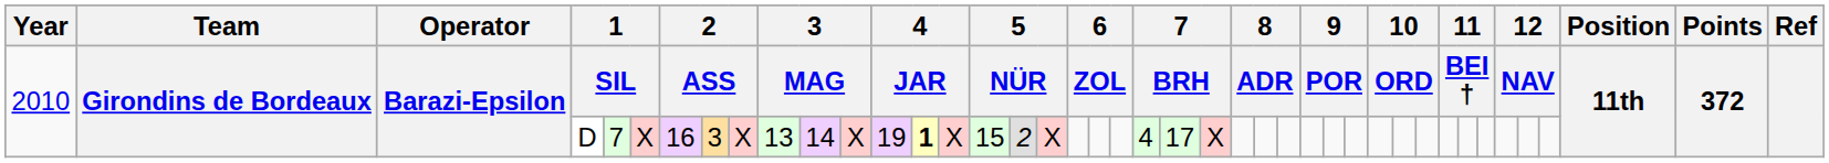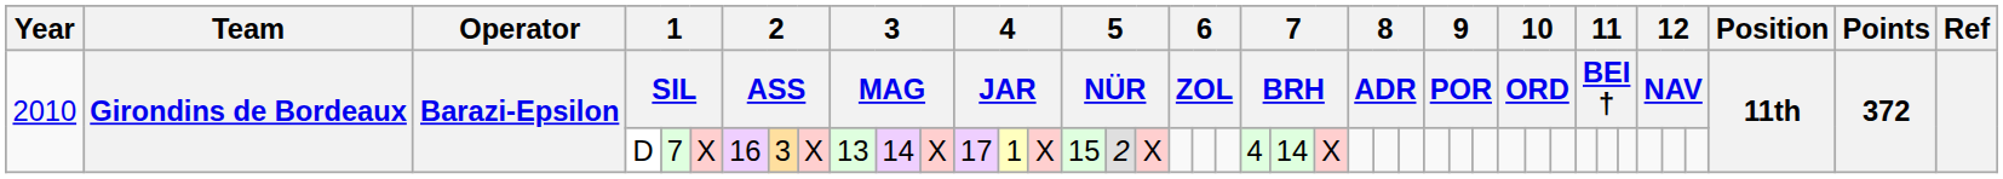D | column 13: 19 -> 17
D | column 14: bold -> normal
D | column 23: 17 -> 14
